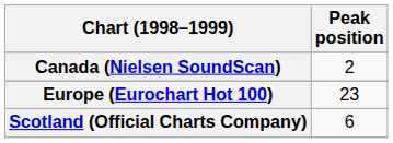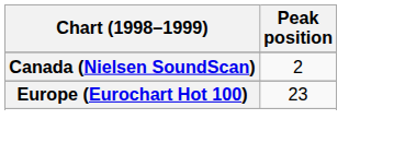- row: Scotland (Official Charts Company) | 6
